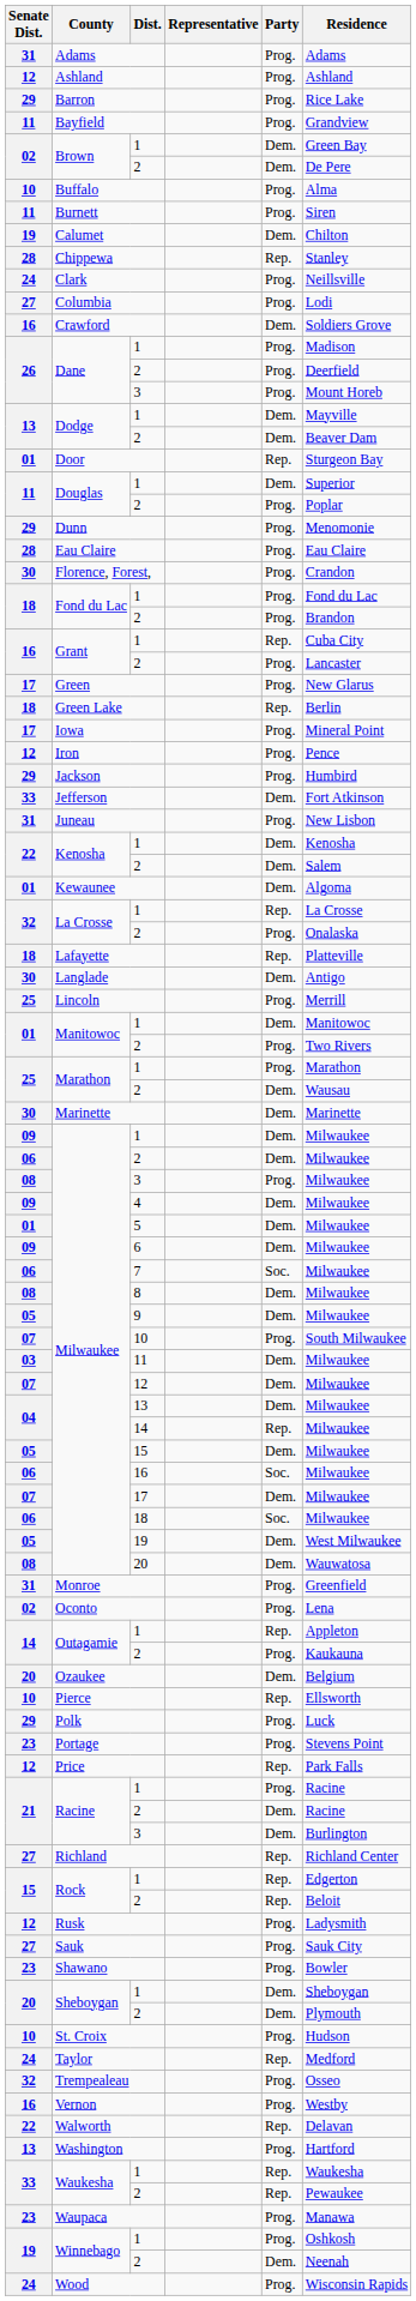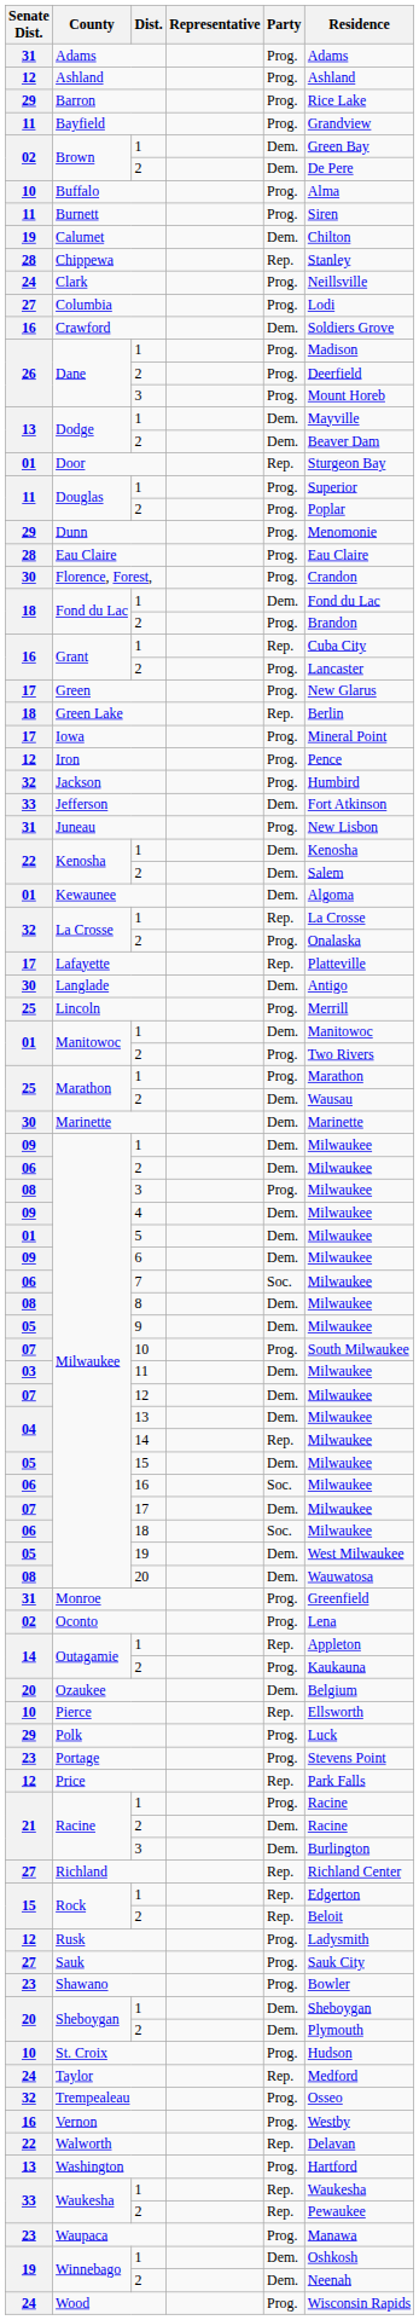Douglas / 1 | Party: Dem. -> Prog.
Fond du Lac / 1 | Party: Prog. -> Dem.
Jackson | Senate Dist.: 29 -> 32
Lafayette | Senate Dist.: 18 -> 17
Winnebago / 1 | Party: Prog. -> Dem.
